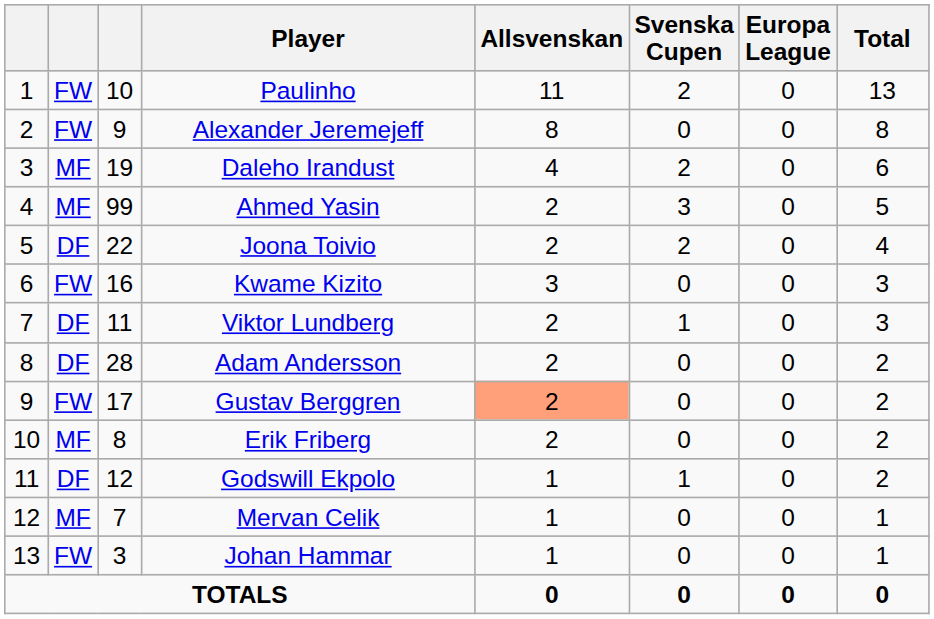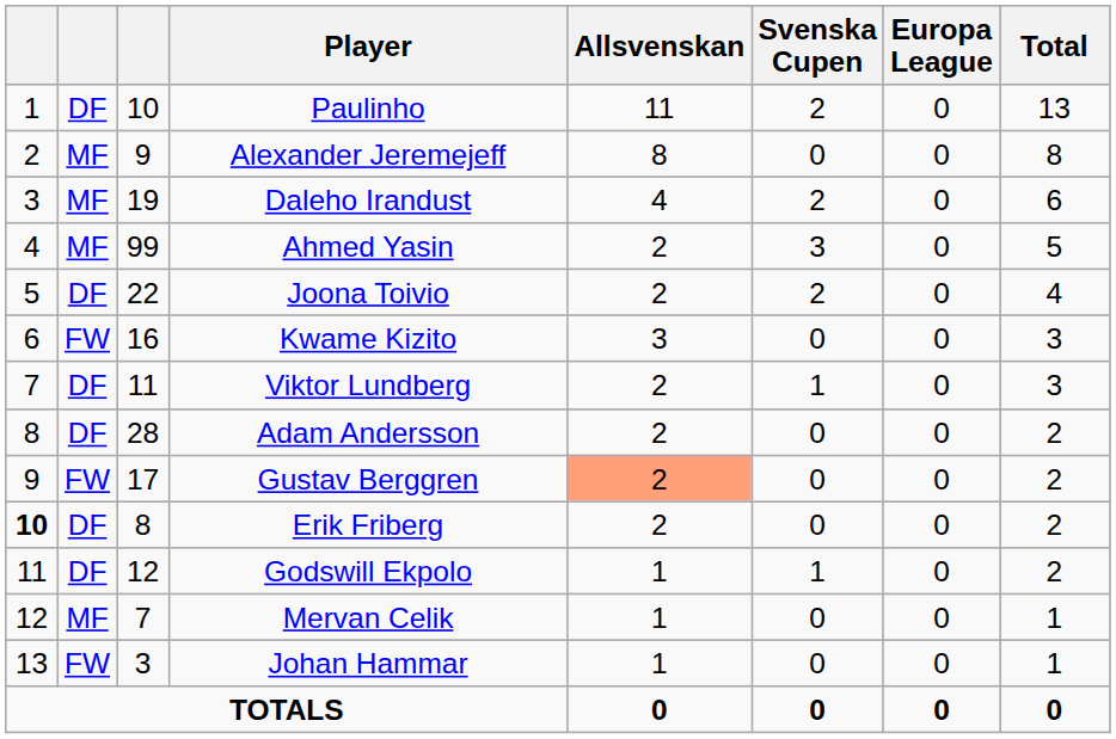Paulinho | column 2: FW -> DF
Alexander Jeremejeff | column 2: FW -> MF
Erik Friberg | column 1: normal -> bold
Erik Friberg | column 2: MF -> DF
